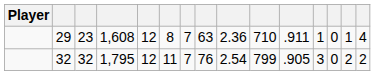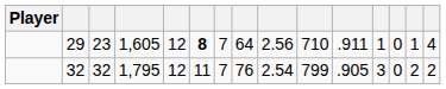29 | column 4: 1,608 -> 1,605
29 | column 6: normal -> bold
29 | column 8: 63 -> 64
29 | column 9: 2.36 -> 2.56
